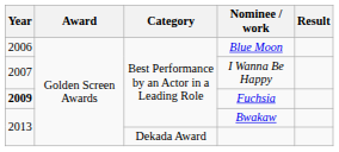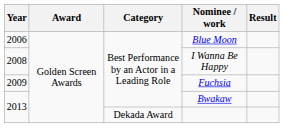I Wanna Be Happy | Year: 2007 -> 2008
Fuchsia | Year: bold -> normal
